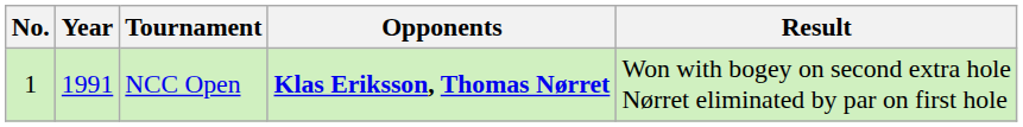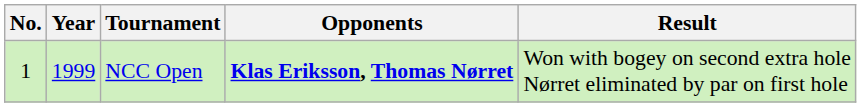NCC Open | Year: 1991 -> 1999
